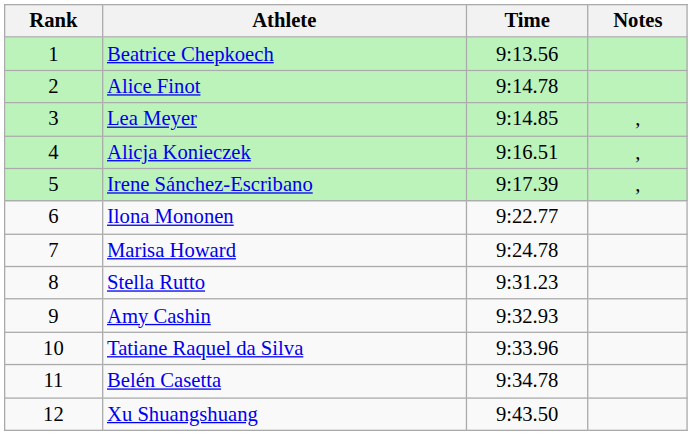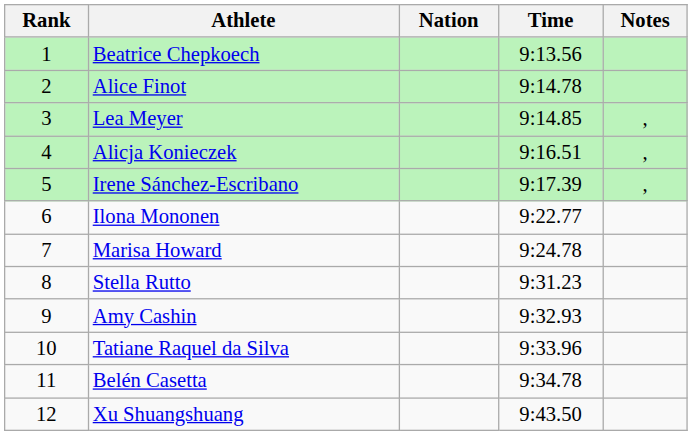+ column: Nation
